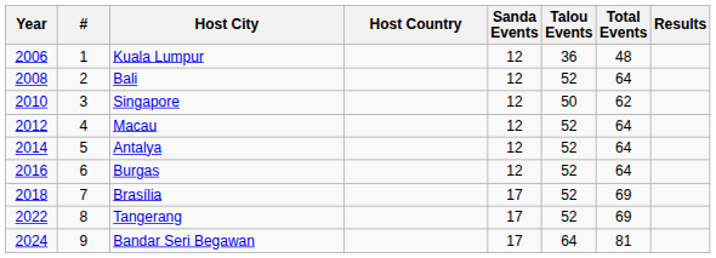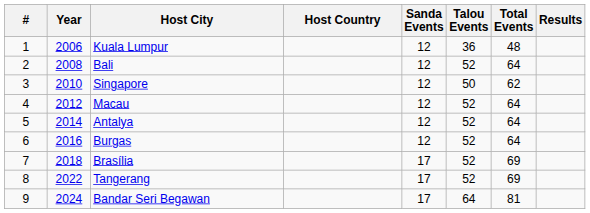columns swapped: # <-> Year
